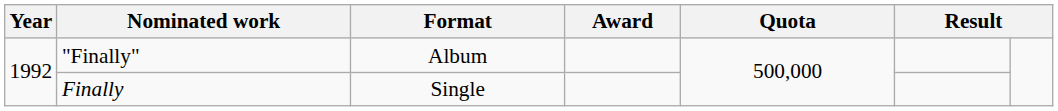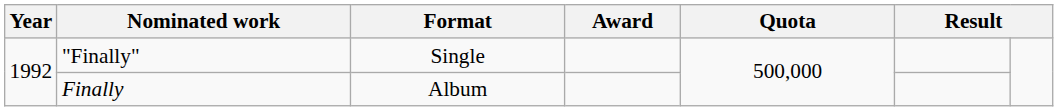"Finally" | Format: Album -> Single
Finally | Format: Single -> Album
